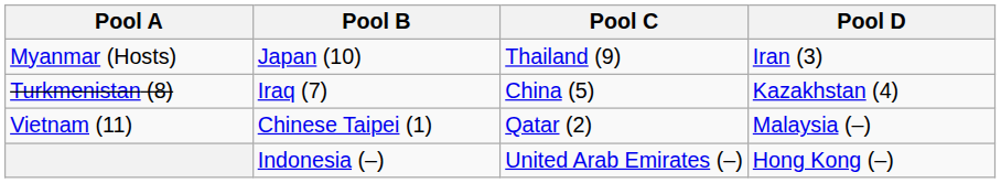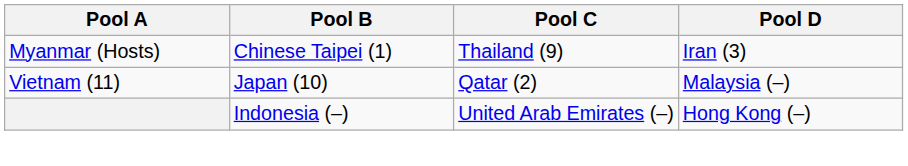Myanmar (Hosts) | Pool B: Japan (10) -> Chinese Taipei (1)
- row: Turkmenistan (8) | Iraq (7) | China (5) | Kazakhstan (4)
Vietnam (11) | Pool B: Chinese Taipei (1) -> Japan (10)
